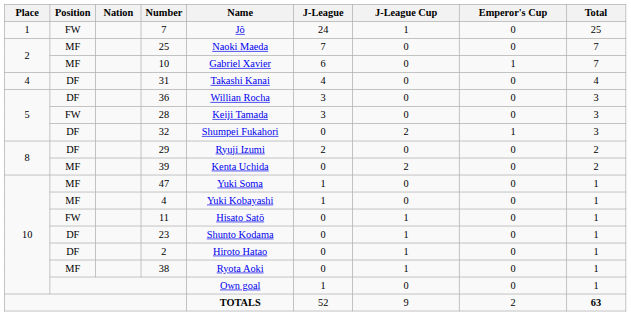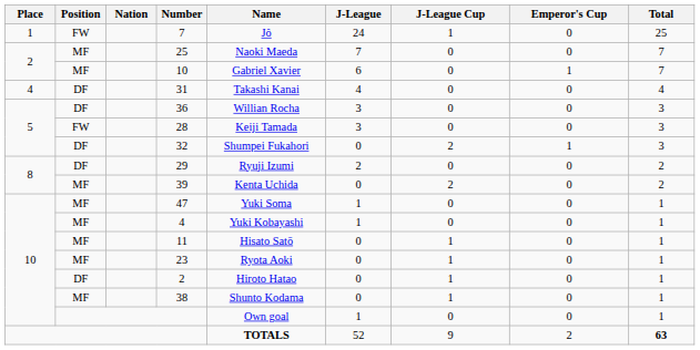11 | Position: FW -> MF
23 | Position: DF -> MF
23 | Name: Shunto Kodama -> Ryota Aoki
38 | Name: Ryota Aoki -> Shunto Kodama
